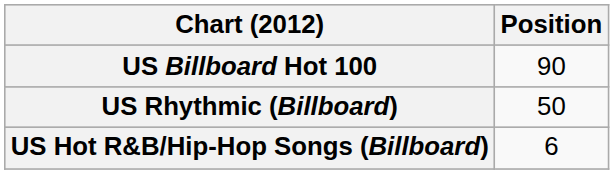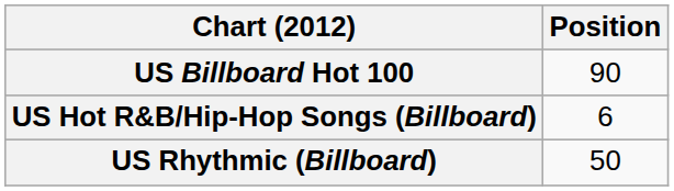rows swapped: US Hot R&B/Hip-Hop Songs (Billboard) <-> US Rhythmic (Billboard)
